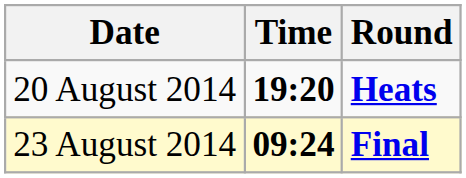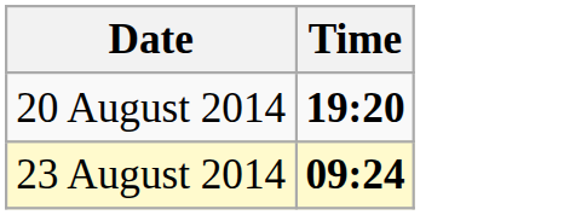- column: Round | Heats | Final
